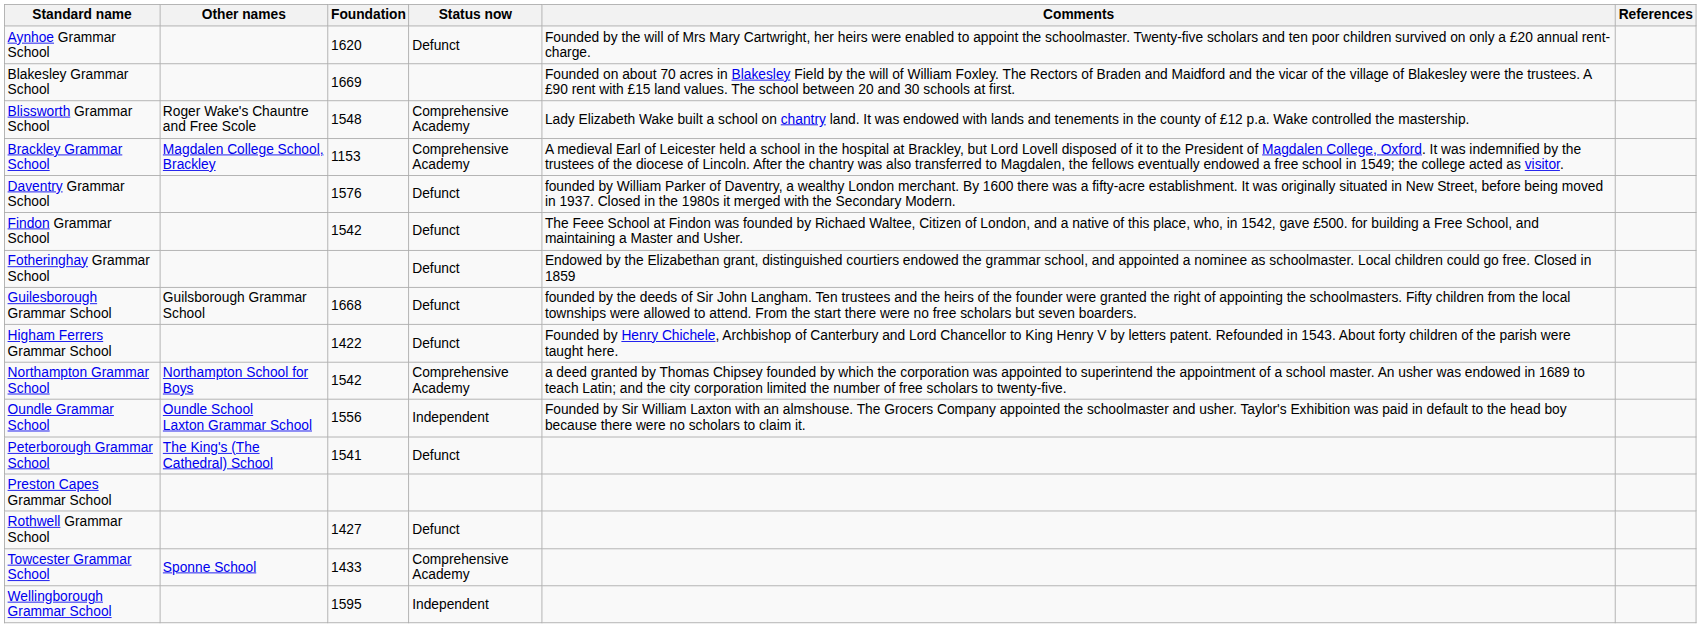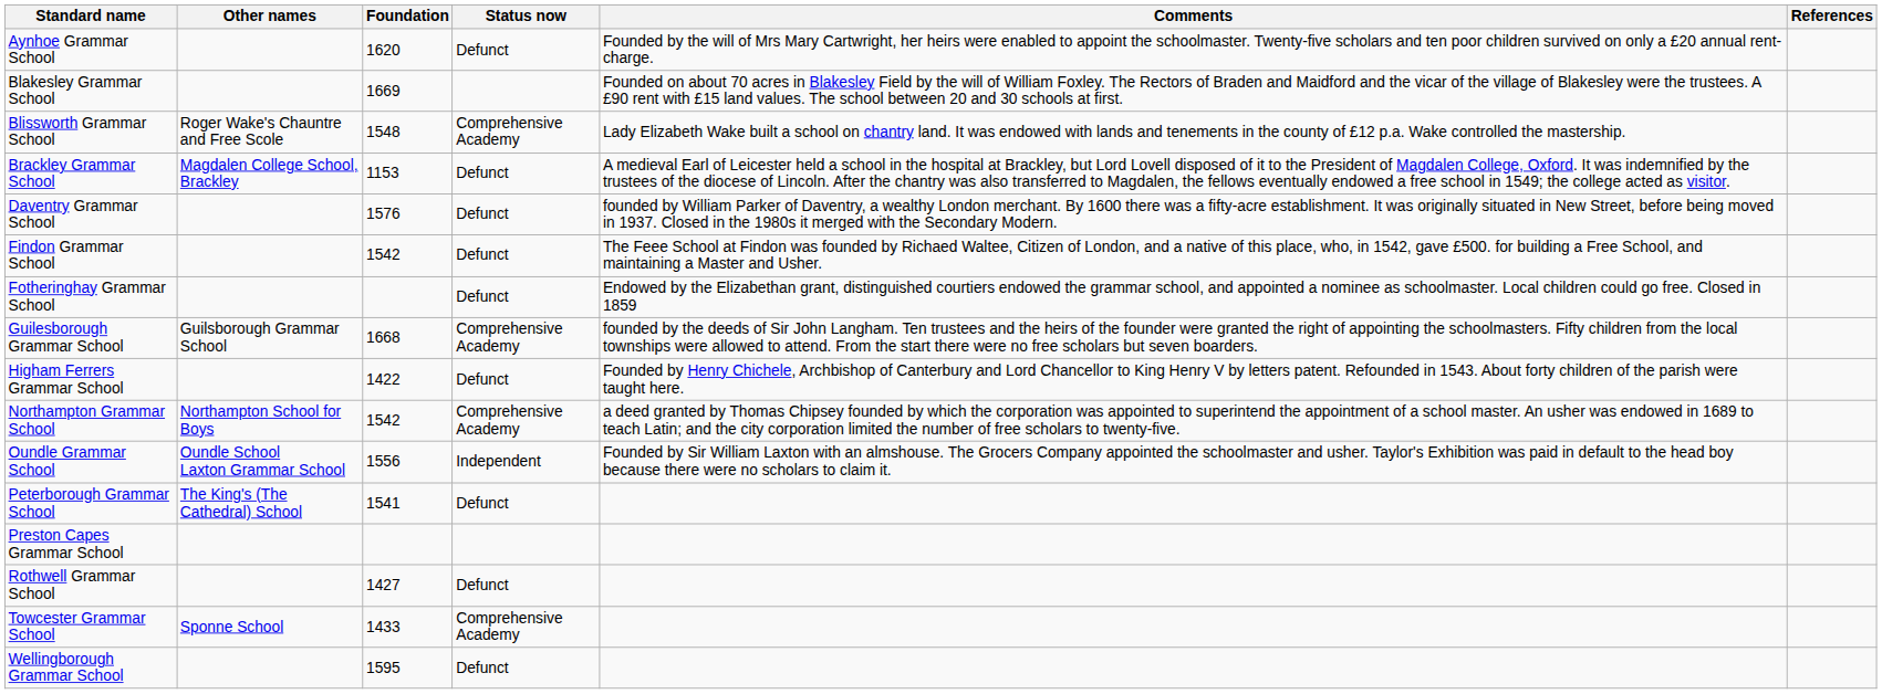Brackley Grammar School | Status now: Comprehensive Academy -> Defunct
Guilesborough Grammar School | Status now: Defunct -> Comprehensive Academy
Wellingborough Grammar School | Status now: Independent -> Defunct
